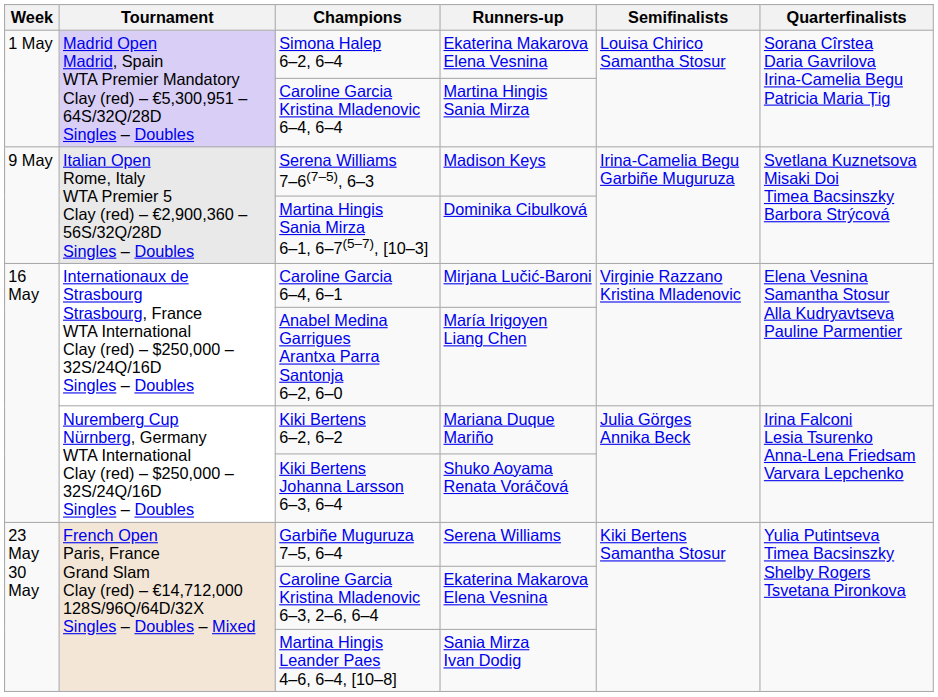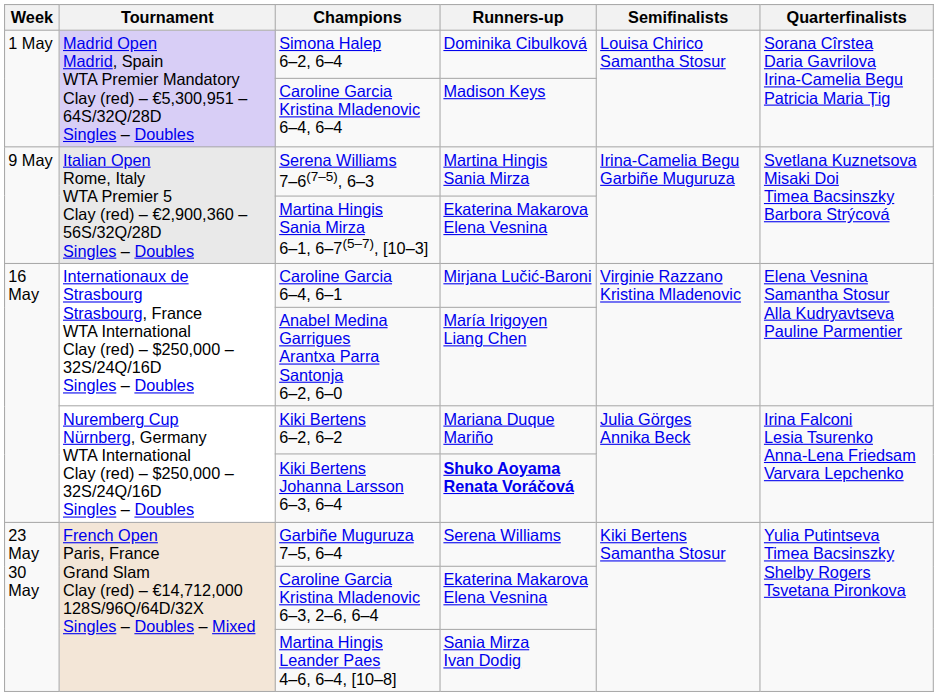Simona Halep 6–2, 6–4 | Runners-up: Ekaterina Makarova Elena Vesnina -> Dominika Cibulková
Caroline Garcia Kristina Mladenovic 6–4, 6–4 | Runners-up: Martina Hingis Sania Mirza -> Madison Keys
Serena Williams 7–6(7–5), 6–3 | Runners-up: Madison Keys -> Martina Hingis Sania Mirza
Martina Hingis Sania Mirza 6–1, 6–7(5–7), [10–3] | Runners-up: Dominika Cibulková -> Ekaterina Makarova Elena Vesnina
Kiki Bertens Johanna Larsson 6–3, 6–4 | Runners-up: normal -> bold
